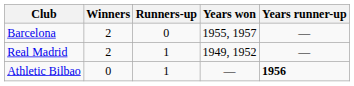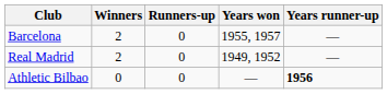Real Madrid | Runners-up: 1 -> 0
Athletic Bilbao | Runners-up: 1 -> 0
